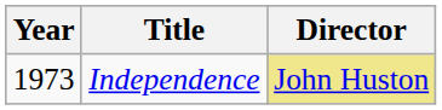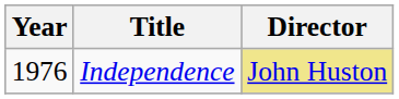Independence | Year: 1973 -> 1976
